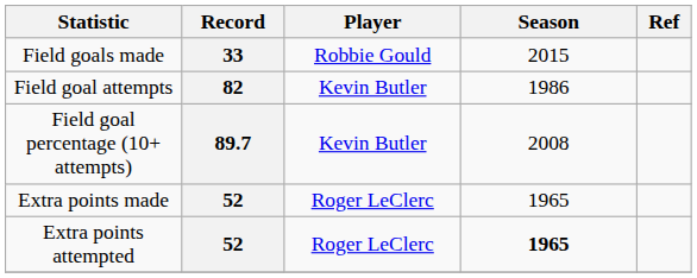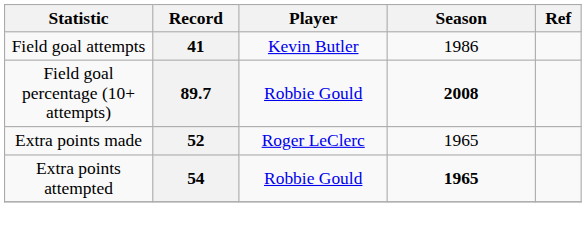- row: Field goals made | 33 | Robbie Gould | 2015
Field goal attempts | Record: 82 -> 41
Field goal percentage (10+ attempts) | Player: Kevin Butler -> Robbie Gould
Field goal percentage (10+ attempts) | Season: normal -> bold
Extra points attempted | Record: 52 -> 54
Extra points attempted | Player: Roger LeClerc -> Robbie Gould
